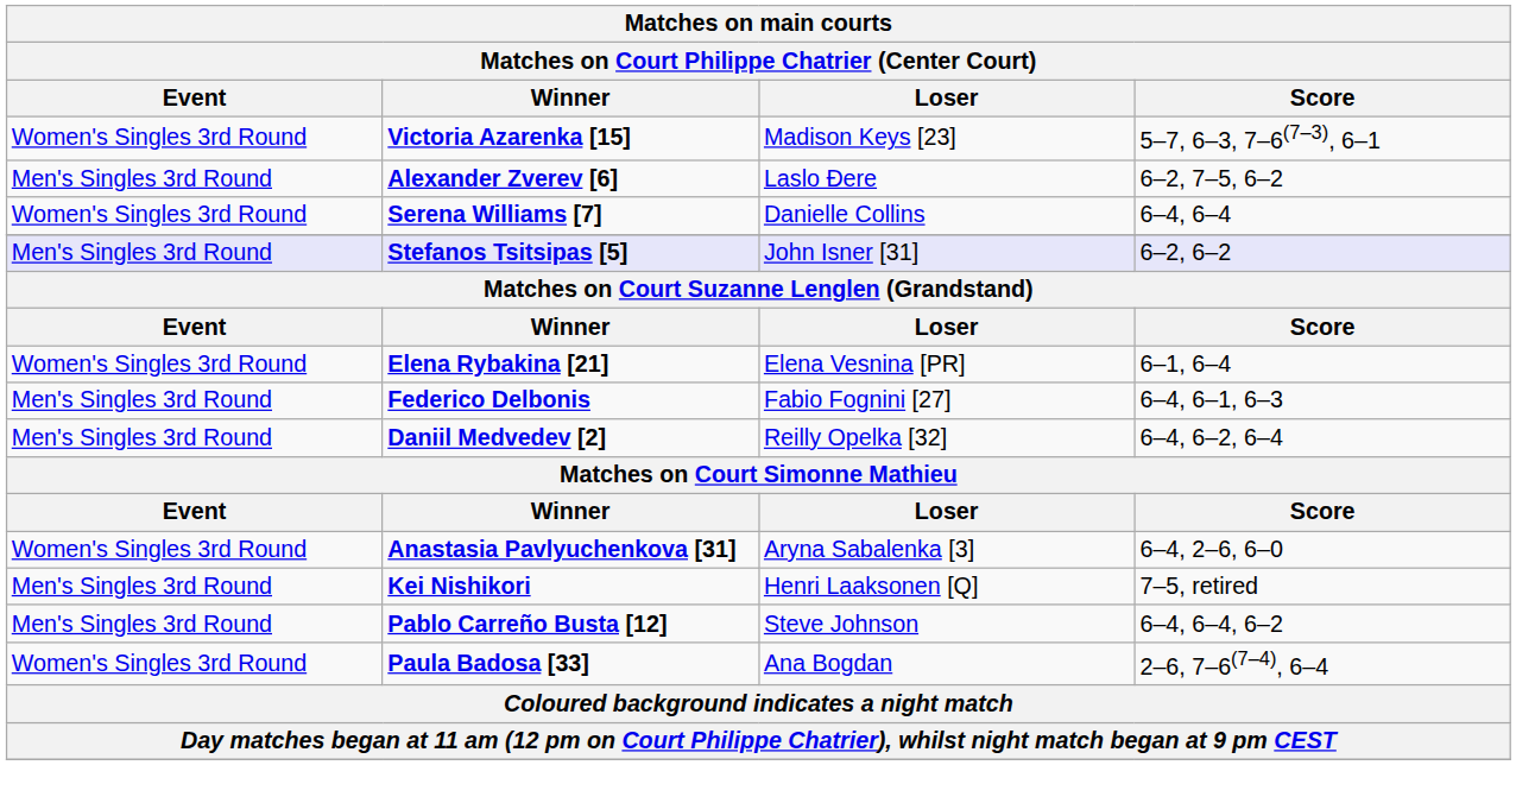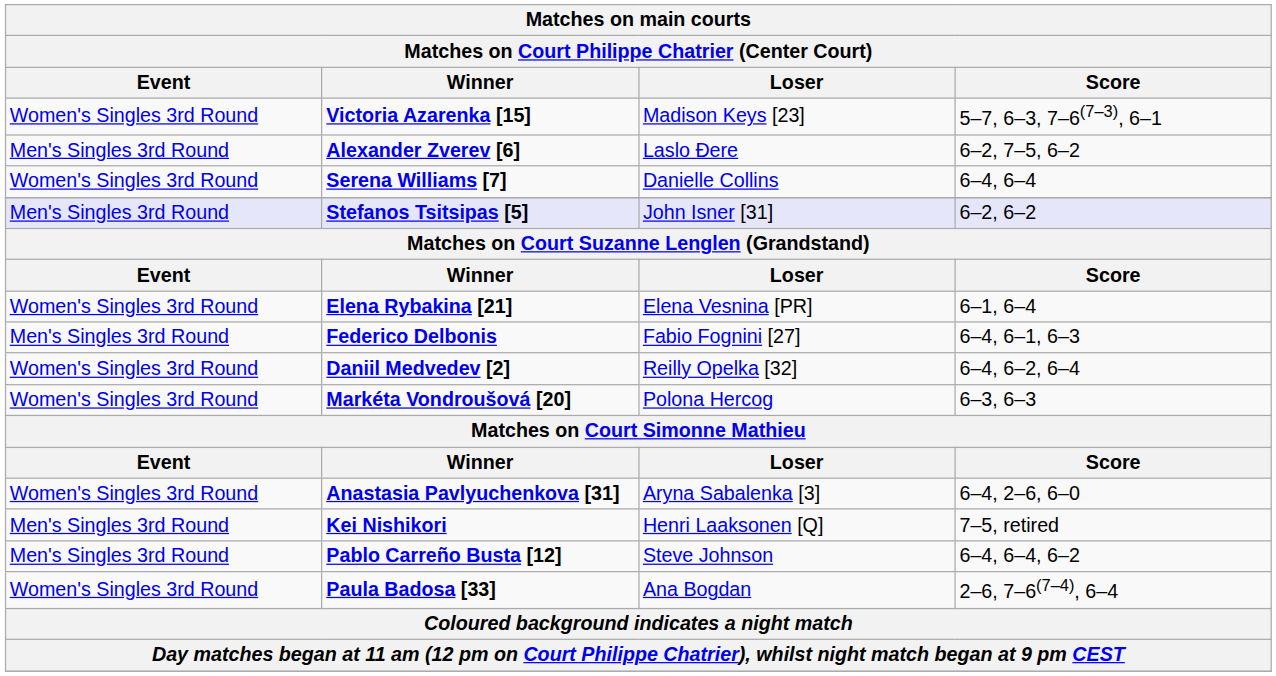Daniil Medvedev [2] | Event: Men's Singles 3rd Round -> Women's Singles 3rd Round
+ row: Women's Singles 3rd Round | Markéta Vondroušová [20] | Polona Hercog | 6–3, 6–3
